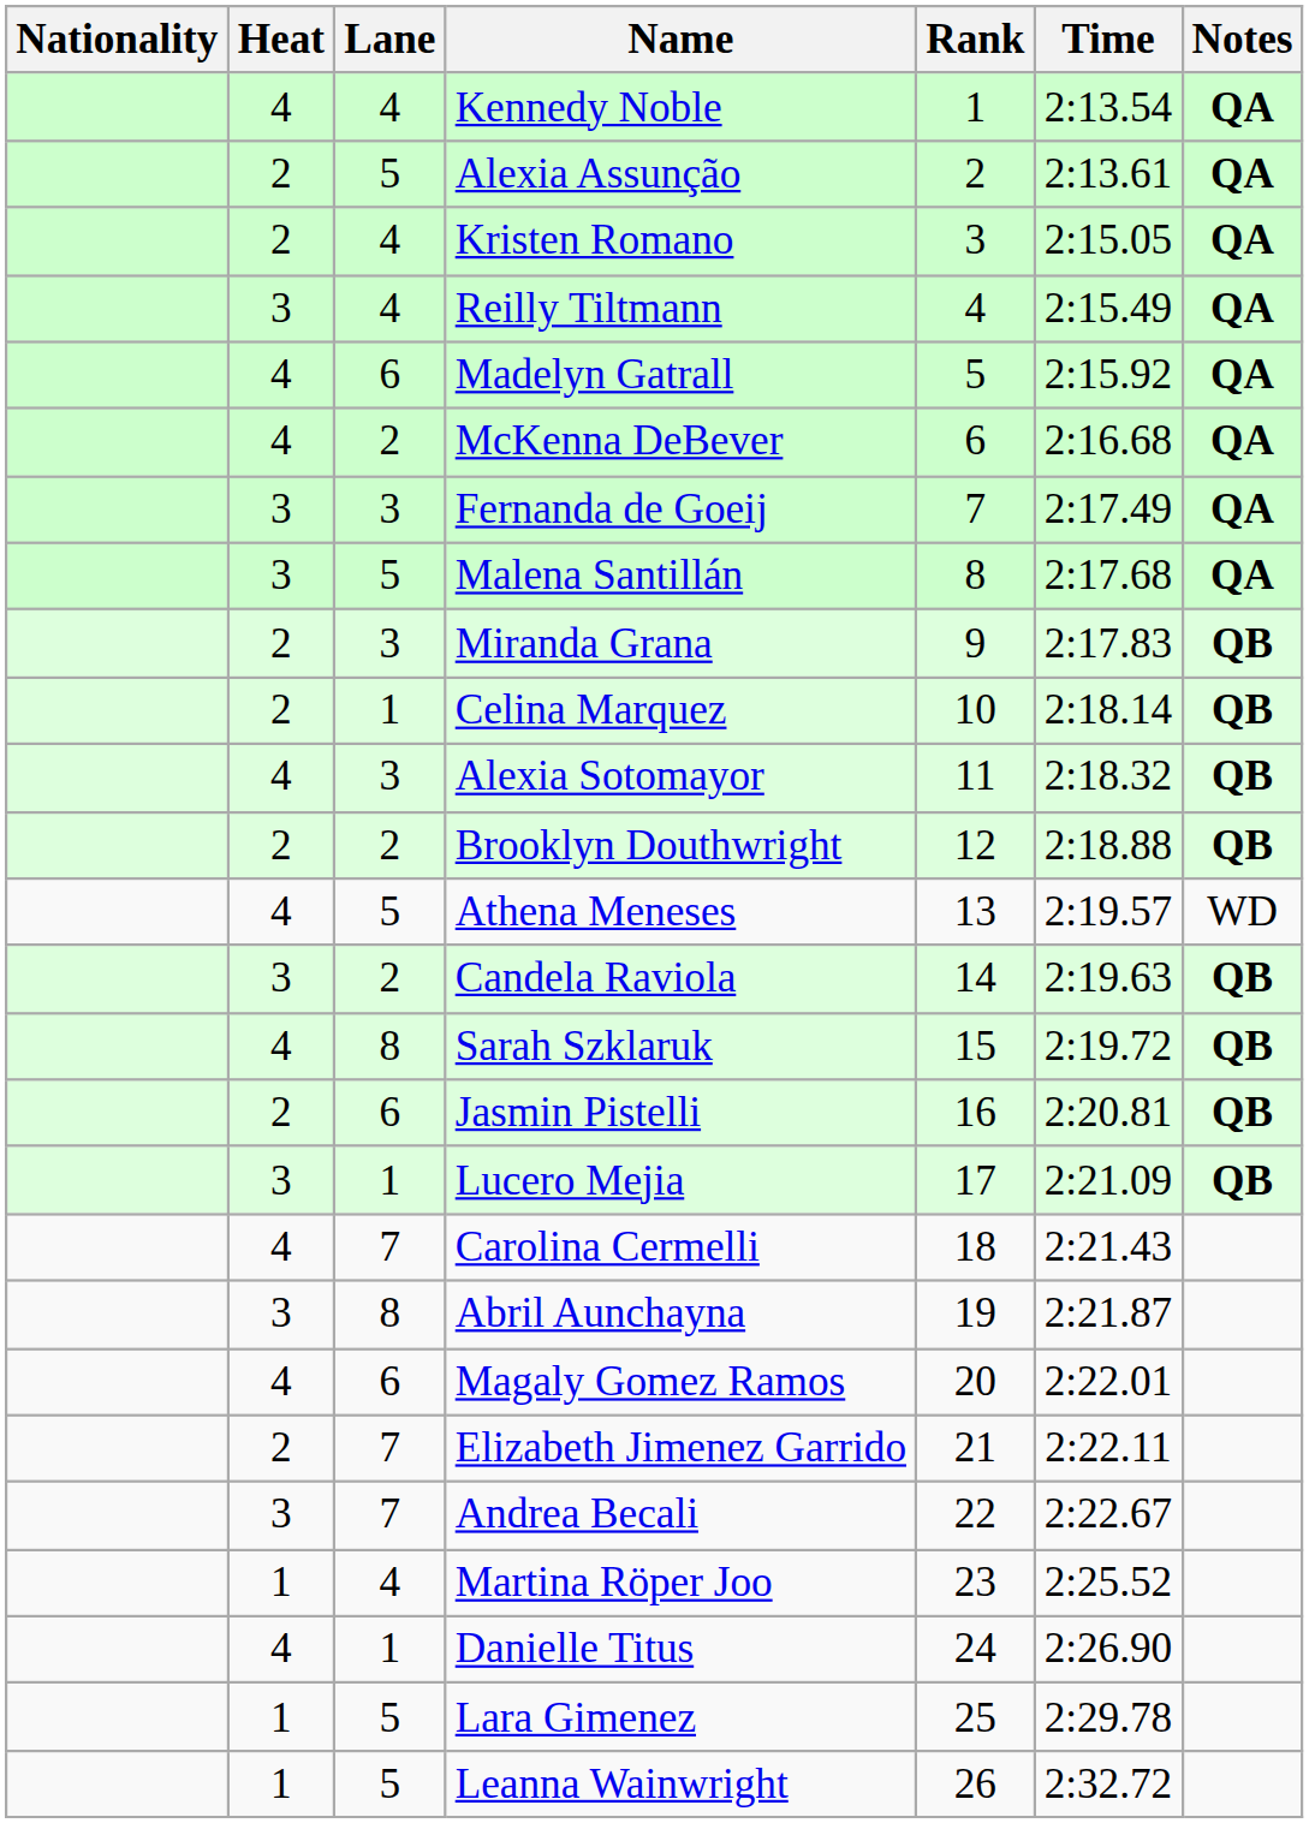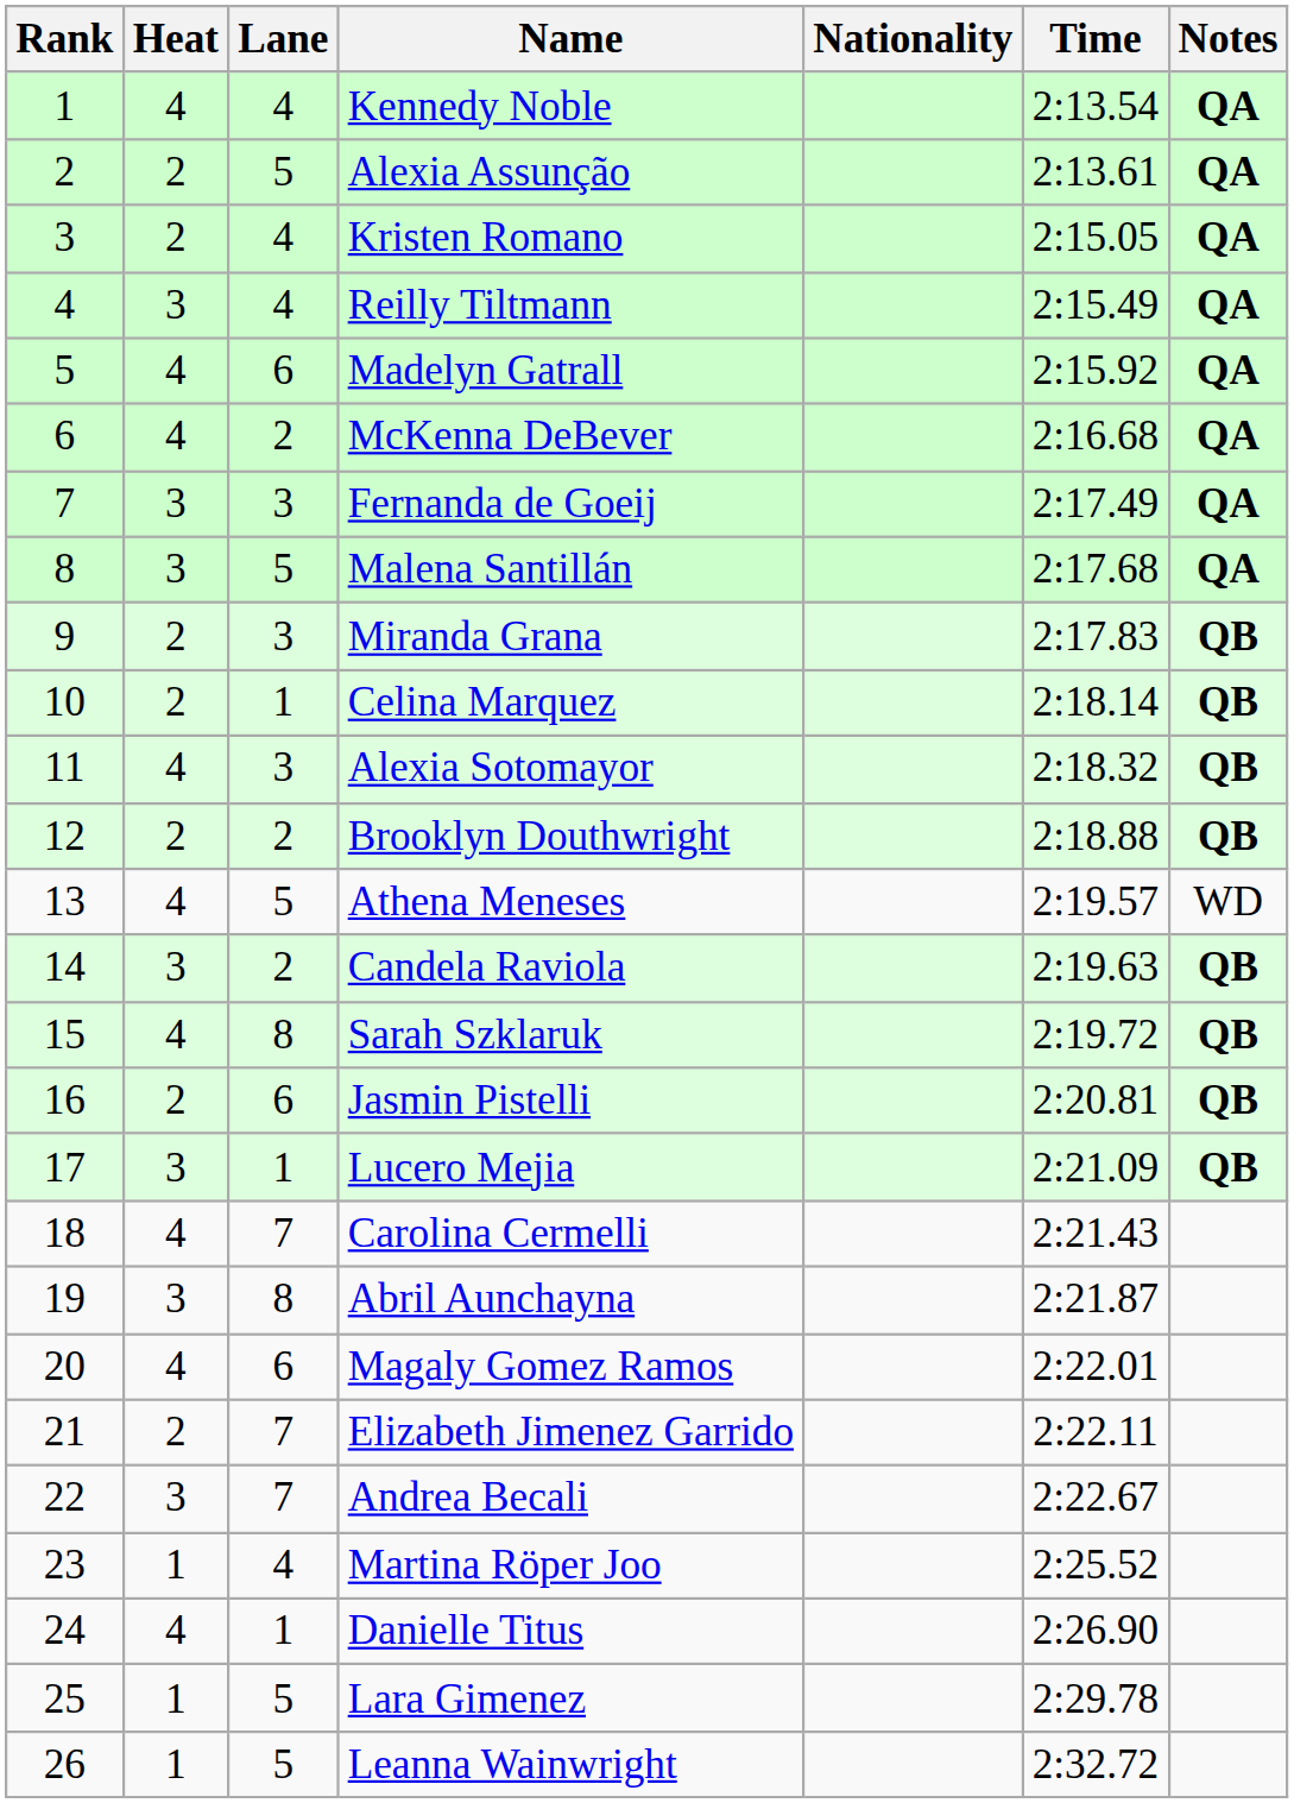columns swapped: Rank <-> Nationality
